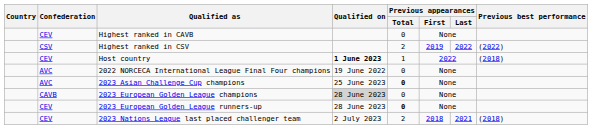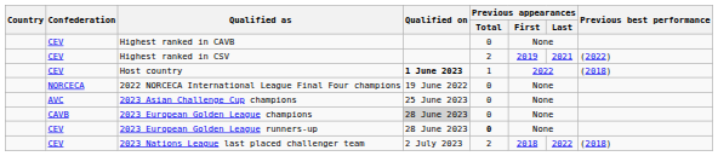Highest ranked in CSV | Confederation: CSV -> CEV
Highest ranked in CSV | Previous appearances / Last: 2022 -> 2021
2022 NORCECA International League Final Four champions | Confederation: AVC -> NORCECA
2023 Asian Challenge Cup champions | Previous appearances / Total: bold -> normal
2023 Nations League last placed challenger team | Previous appearances / Last: 2021 -> 2022
